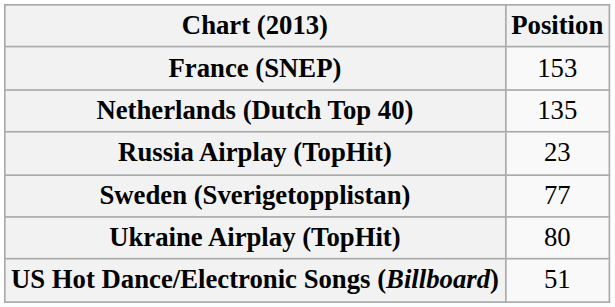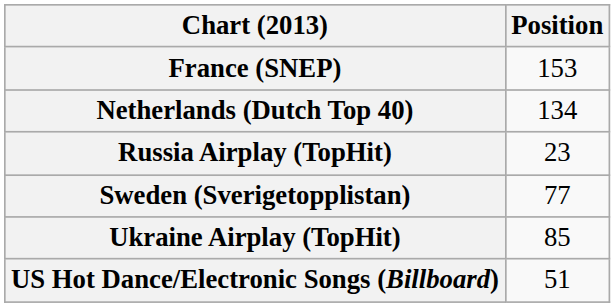Netherlands (Dutch Top 40) | Position: 135 -> 134
Ukraine Airplay (TopHit) | Position: 80 -> 85
